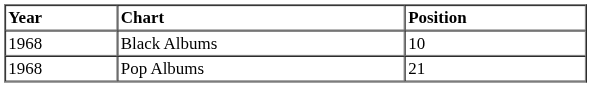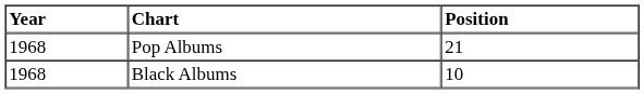rows swapped: Black Albums <-> Pop Albums
